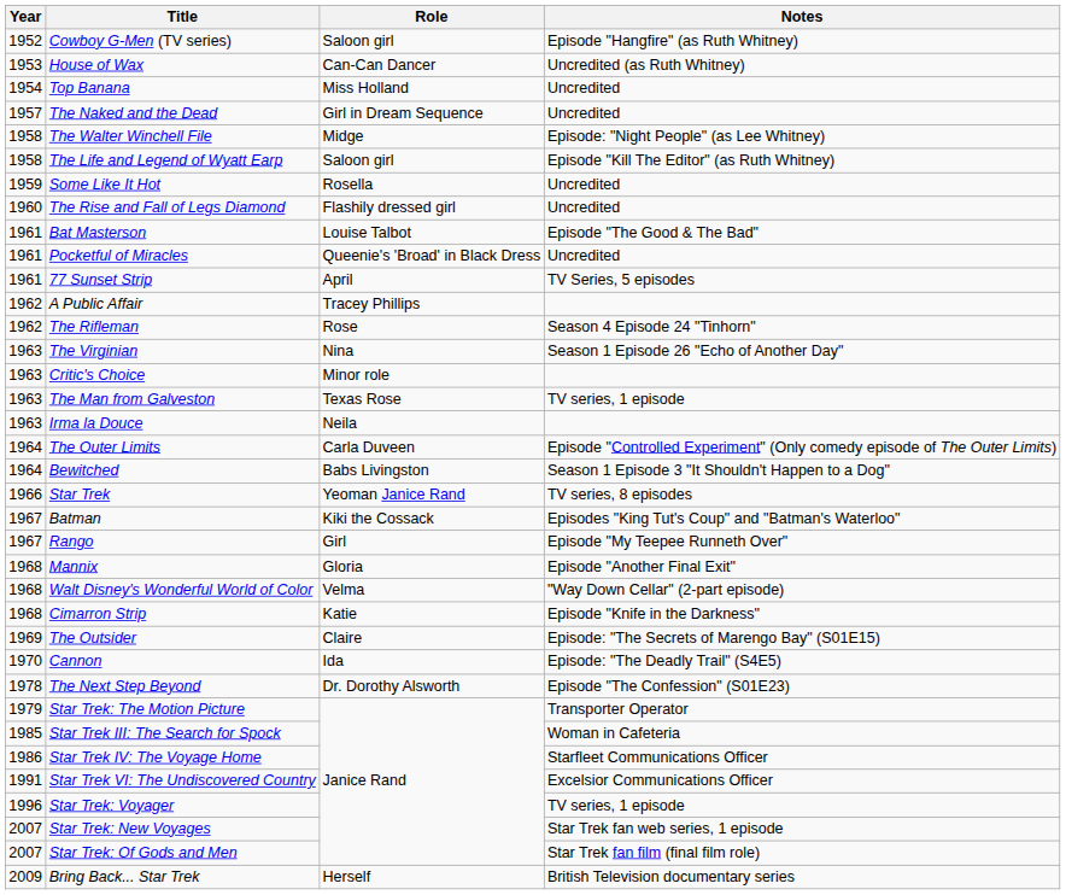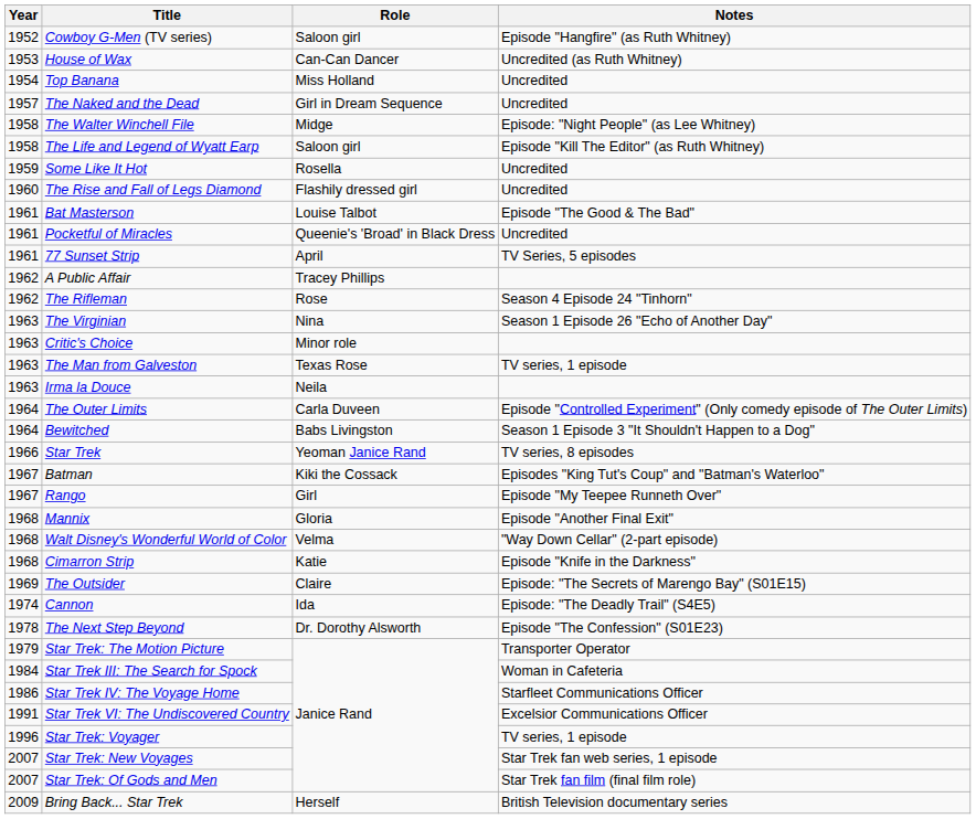Cannon | Year: 1970 -> 1974
Star Trek III: The Search for Spock | Year: 1985 -> 1984
